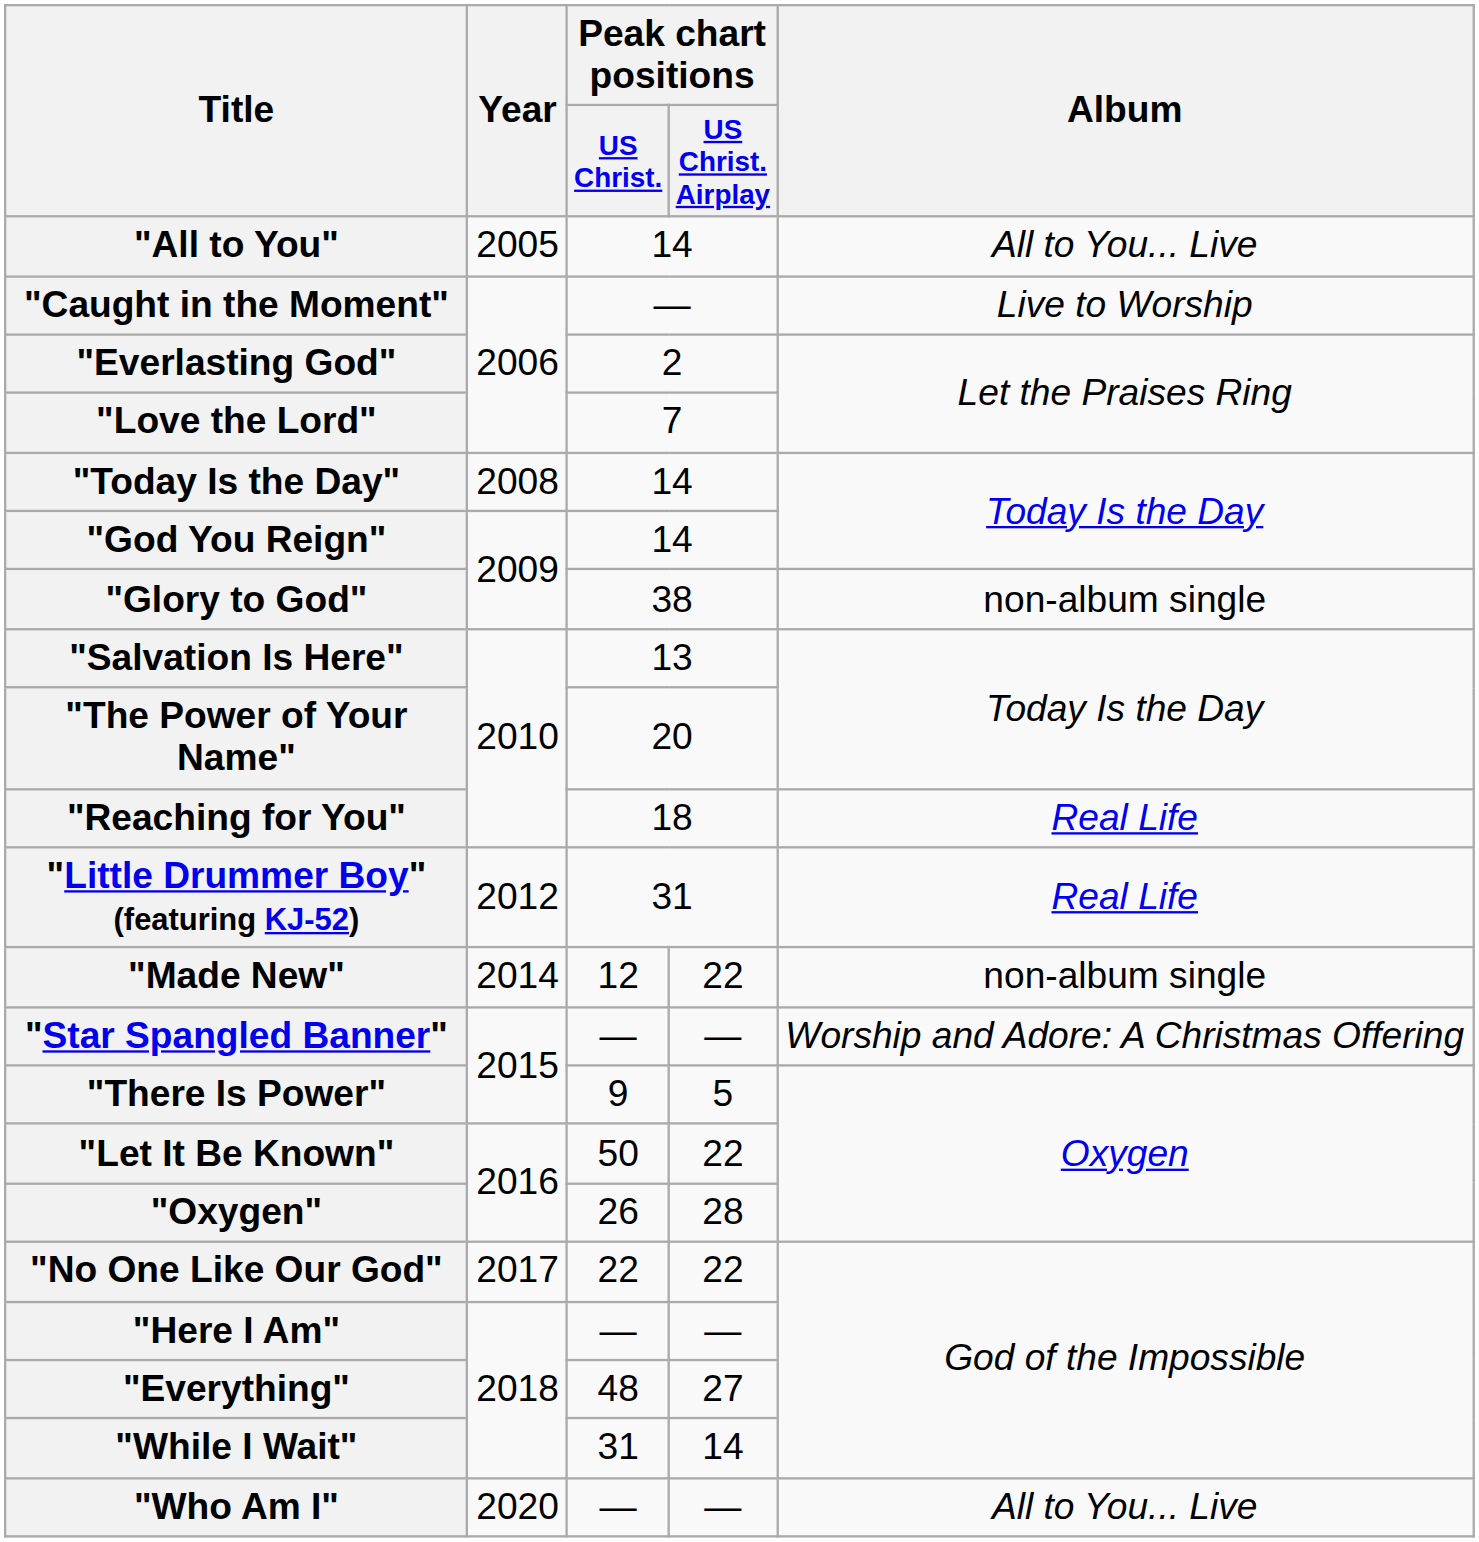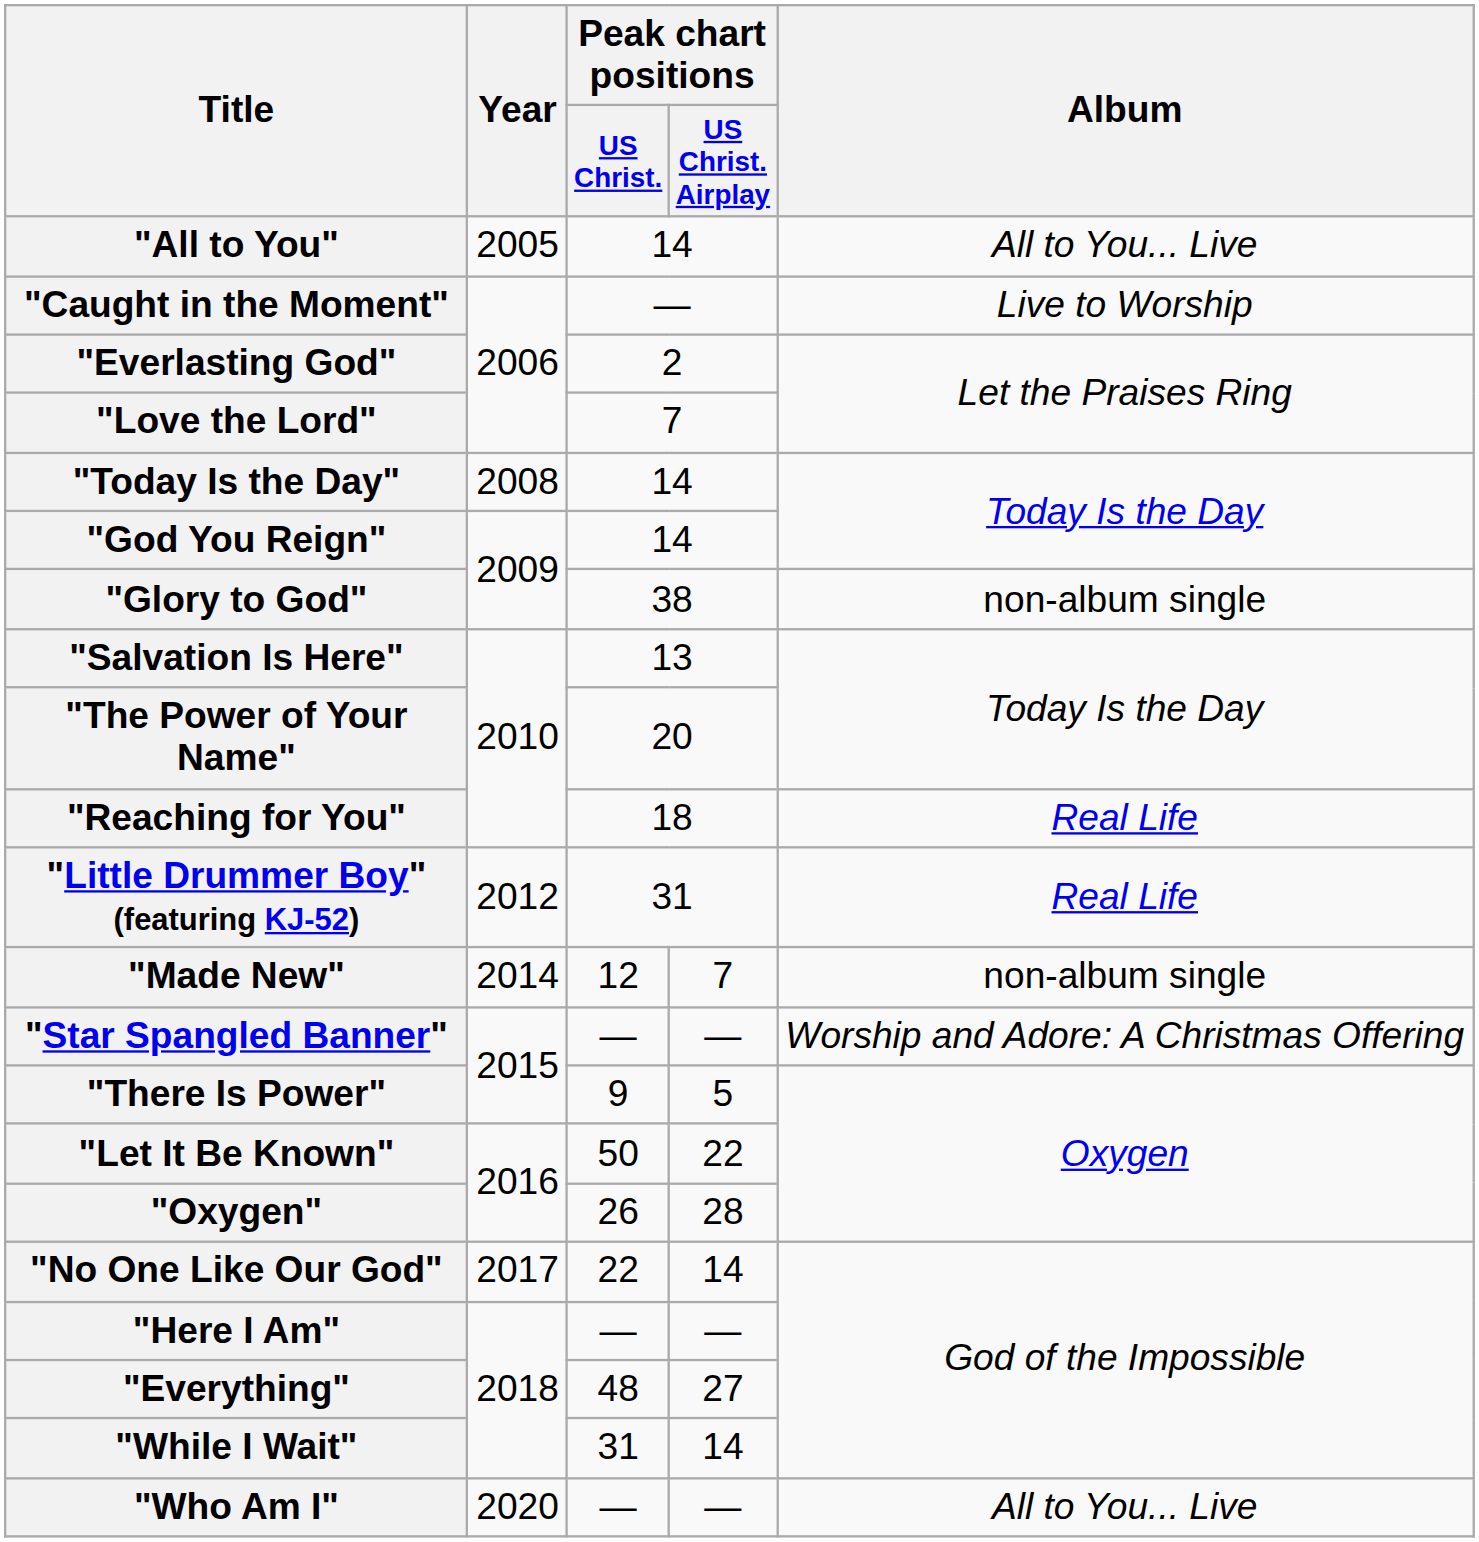"Made New" | Peak chart positions / US Christ. Airplay: 22 -> 7
"No One Like Our God" | Peak chart positions / US Christ. Airplay: 22 -> 14
